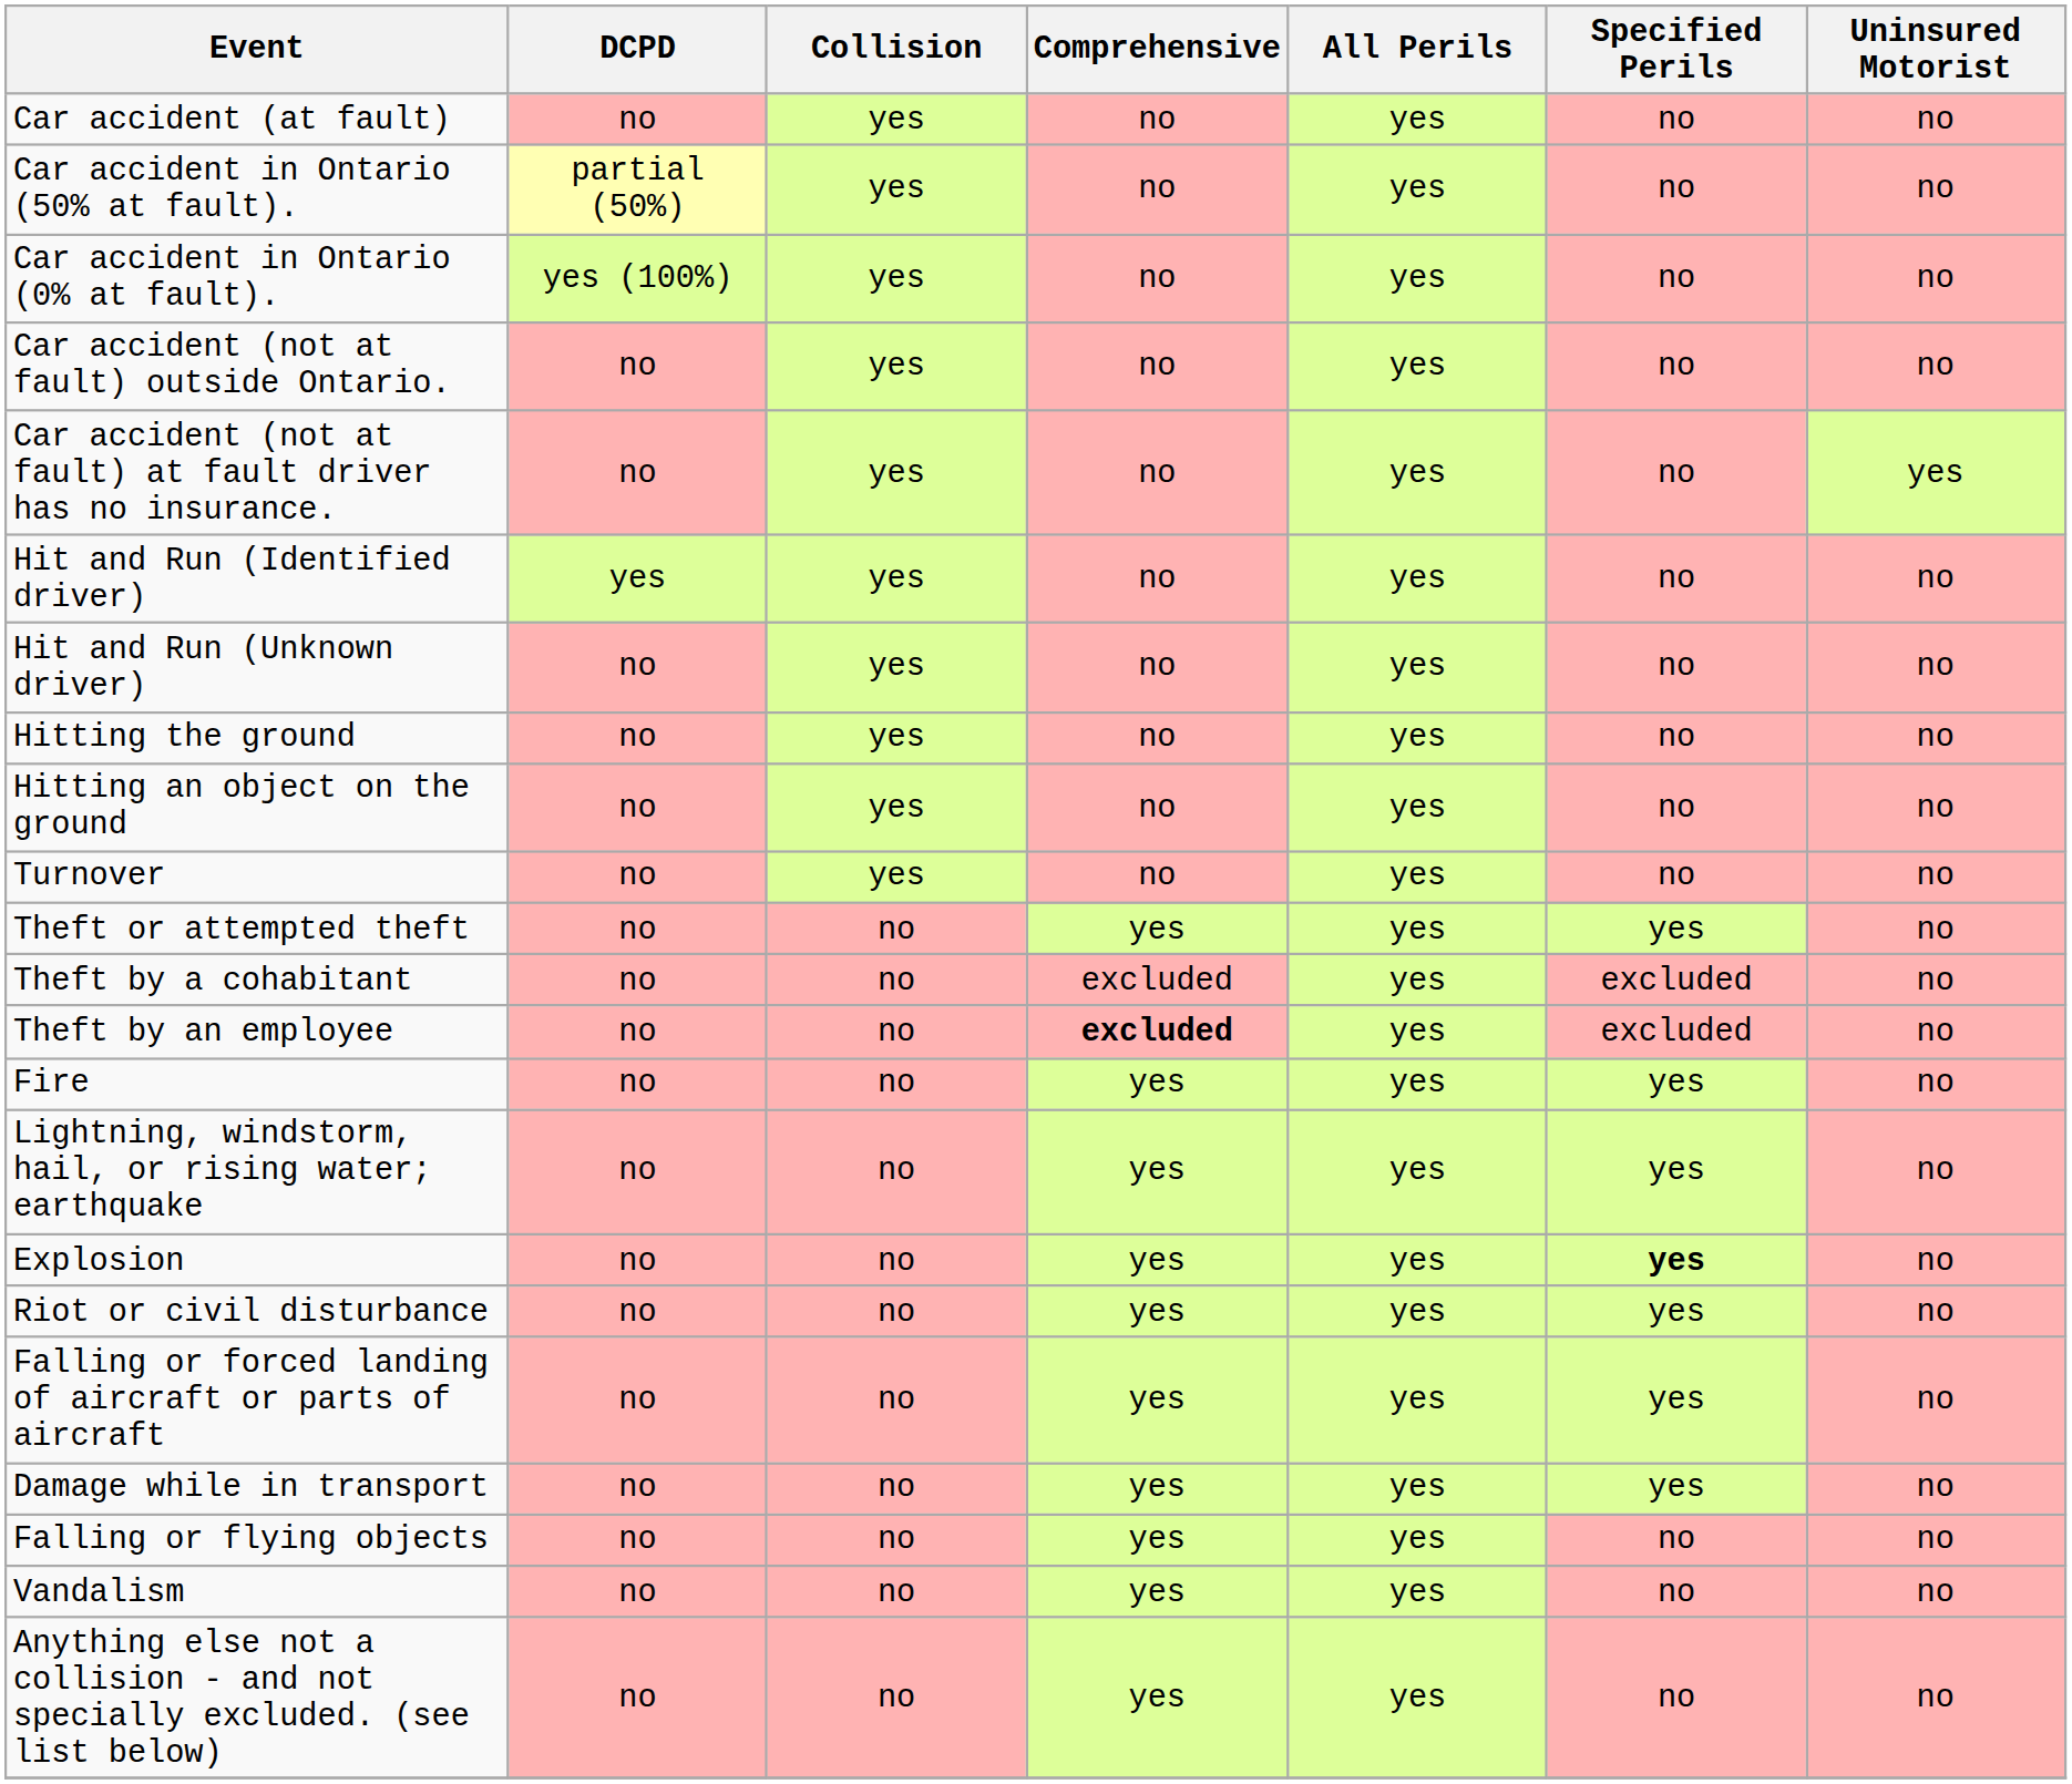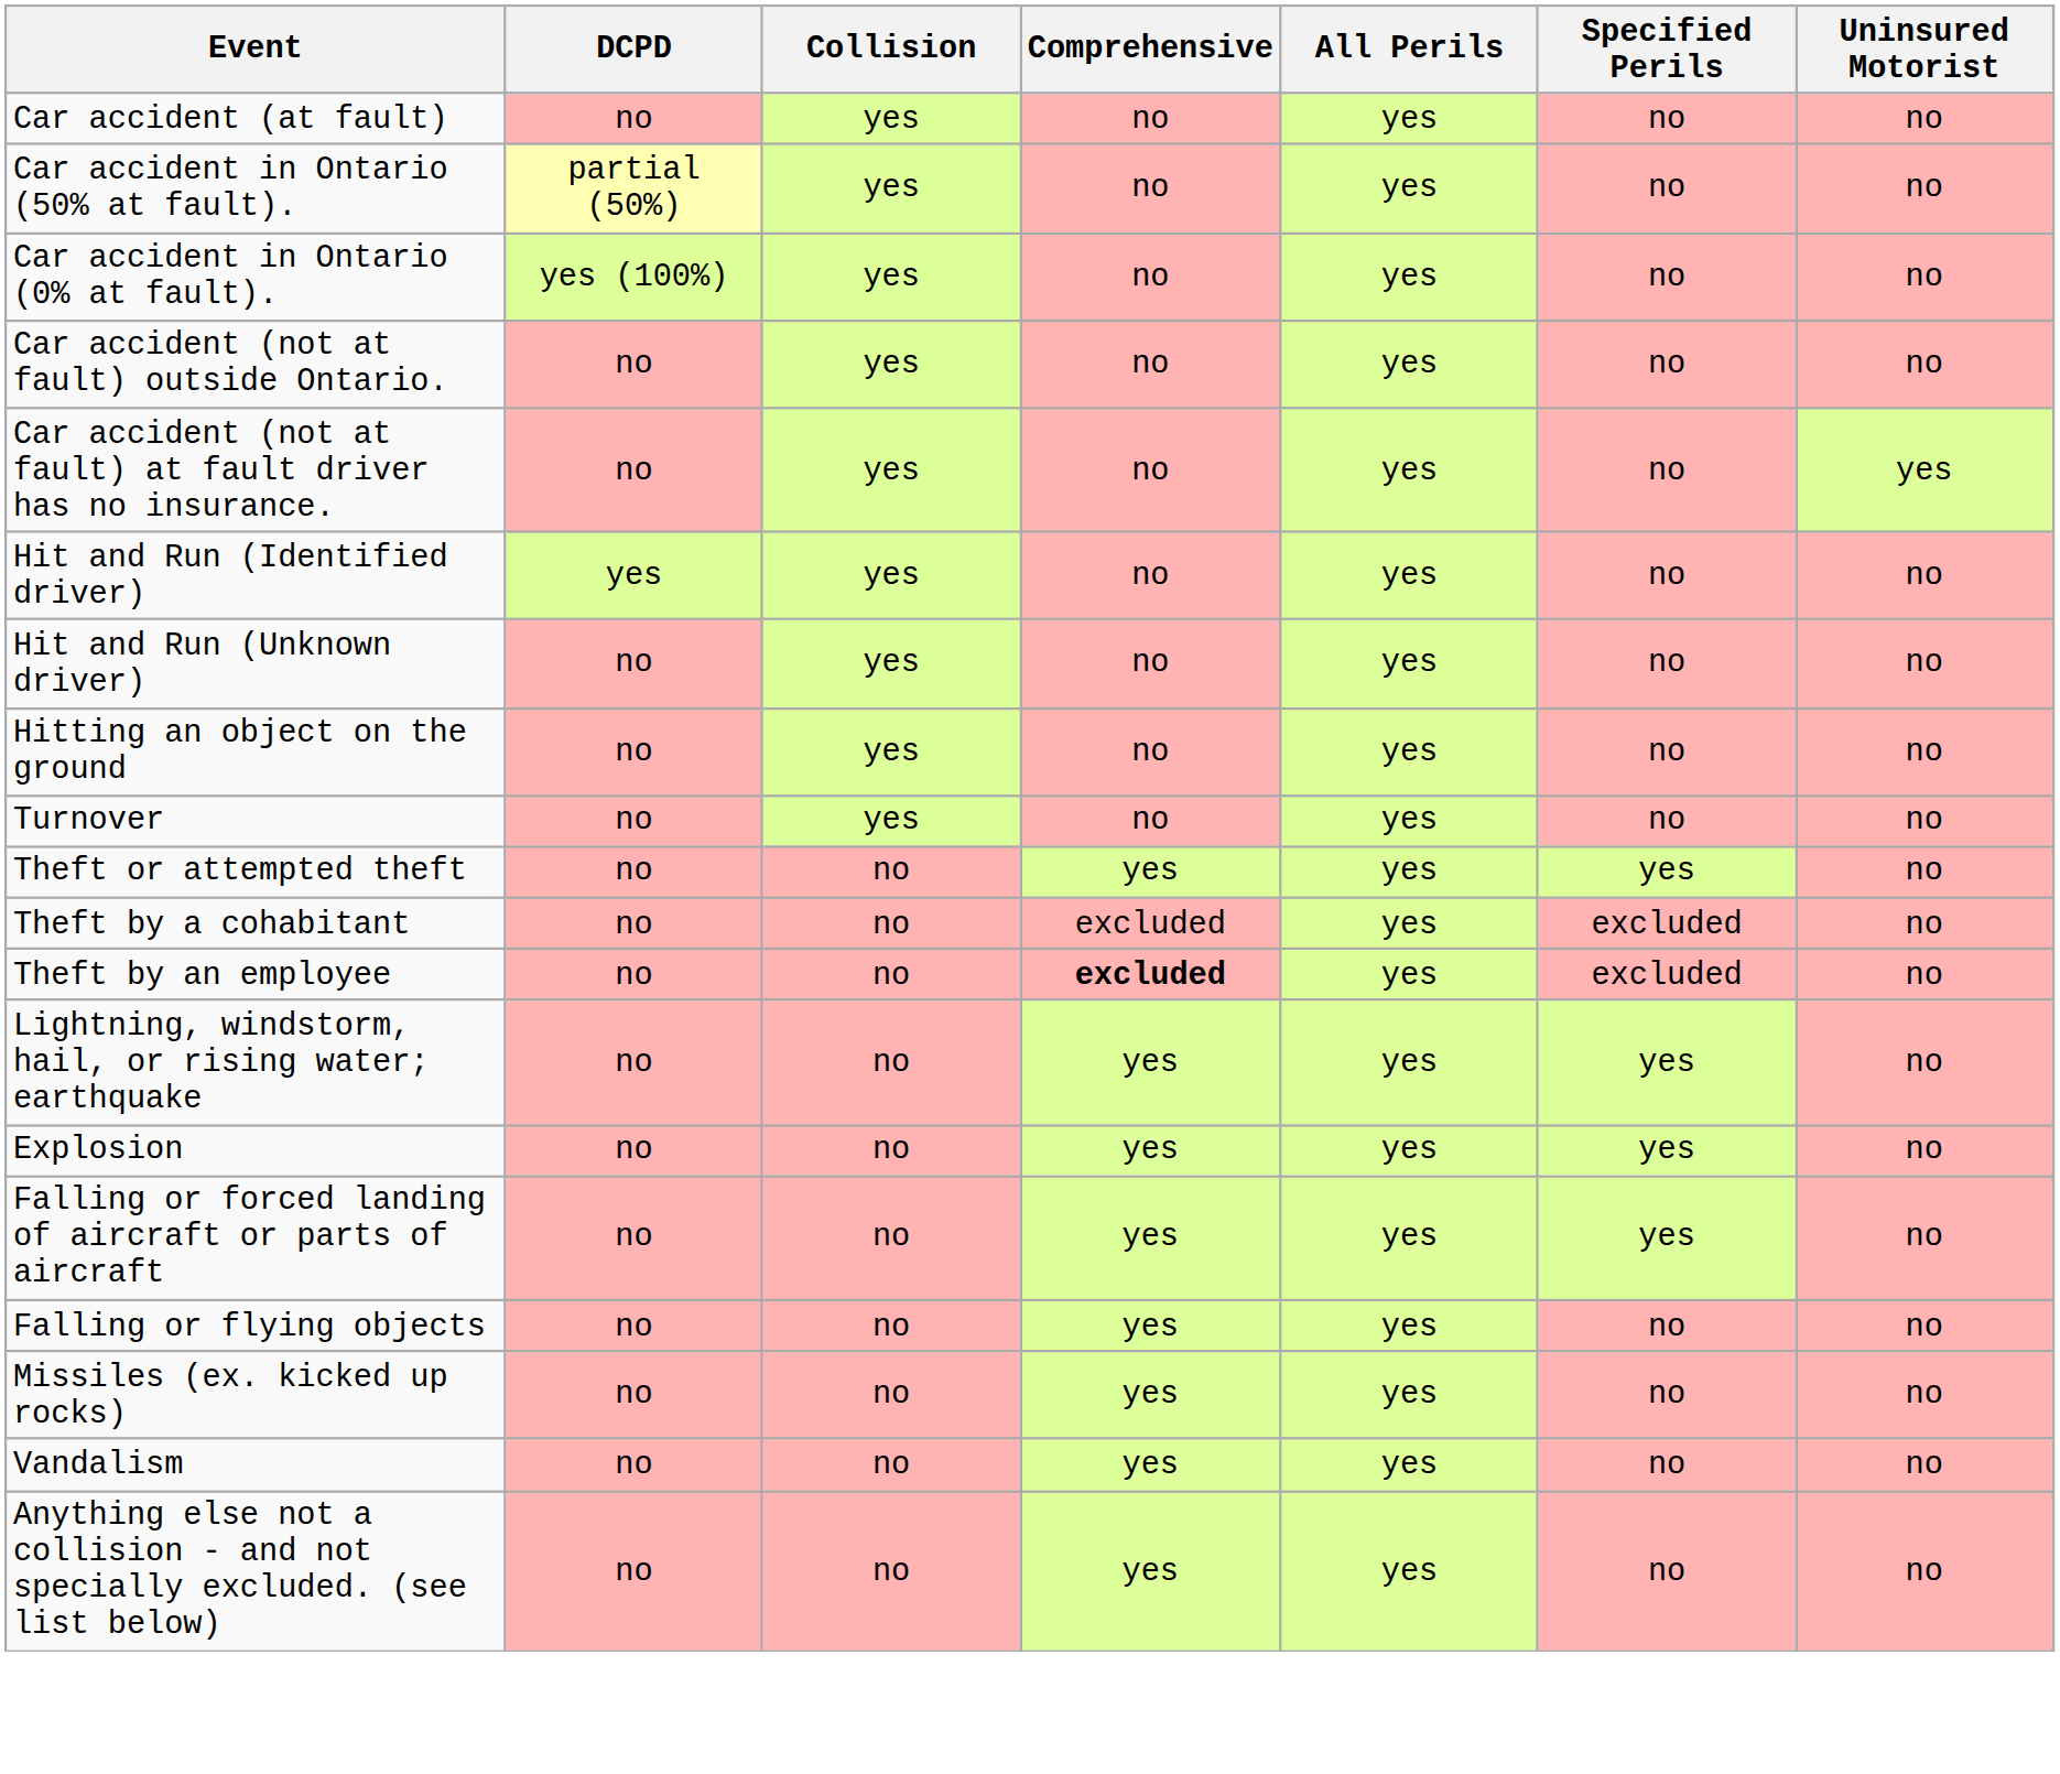- row: Hitting the ground | no | yes | no | yes | no | no
- row: Fire | no | no | yes | yes | yes | no
Explosion | Specified Perils: bold -> normal
- row: Riot or civil disturbance | no | no | yes | yes | yes | no
- row: Damage while in transport | no | no | yes | yes | yes | no
+ row: Missiles (ex. kicked up rocks) | no | no | yes | yes | no | no
